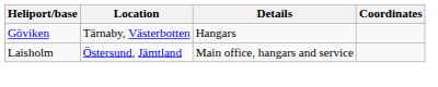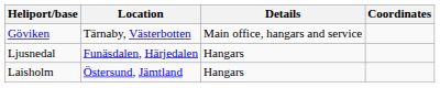Göviken | Details: Hangars -> Main office, hangars and service
+ row: Ljusnedal | Funäsdalen, Härjedalen | Hangars
Laisholm | Details: Main office, hangars and service -> Hangars
